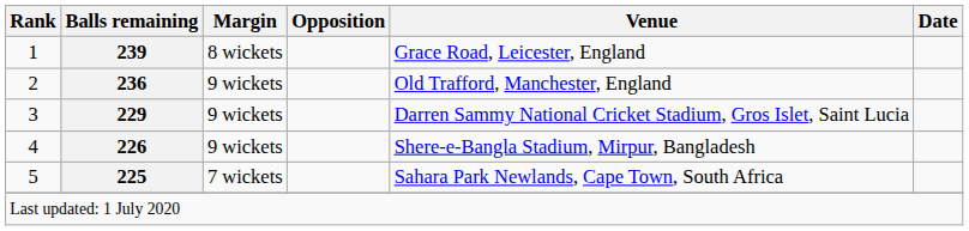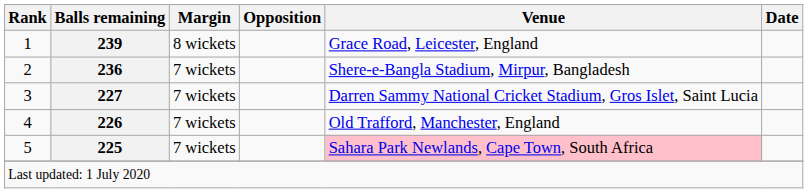2 | Margin: 9 wickets -> 7 wickets
2 | Venue: Old Trafford, Manchester, England -> Shere-e-Bangla Stadium, Mirpur, Bangladesh
3 | Balls remaining: 229 -> 227
3 | Margin: 9 wickets -> 7 wickets
4 | Margin: 9 wickets -> 7 wickets
4 | Venue: Shere-e-Bangla Stadium, Mirpur, Bangladesh -> Old Trafford, Manchester, England
5 | Venue: no background -> pink background
